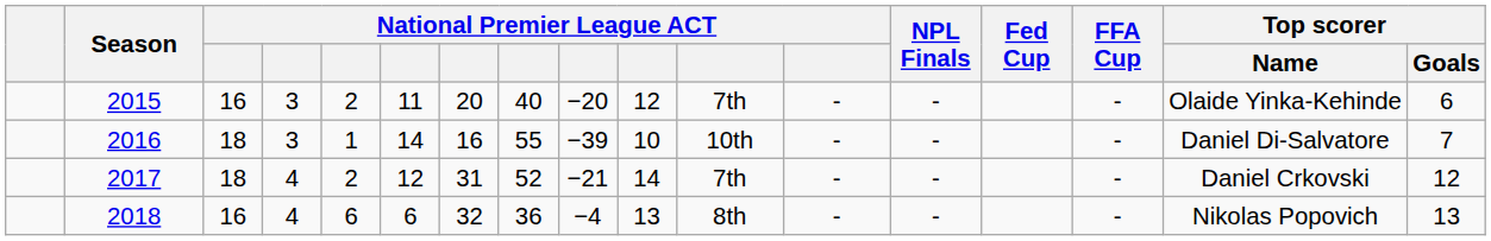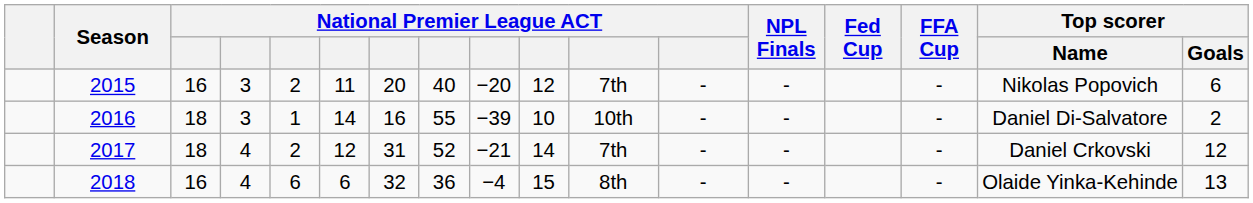2015 | Top scorer / Name: Olaide Yinka-Kehinde -> Nikolas Popovich
2016 | Top scorer / Goals: 7 -> 2
2018 | column 10: 13 -> 15
2018 | Top scorer / Name: Nikolas Popovich -> Olaide Yinka-Kehinde
